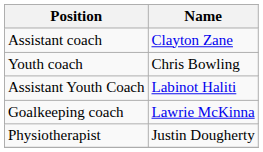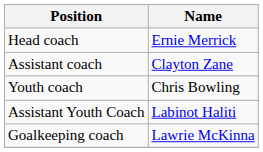+ row: Head coach | Ernie Merrick
- row: Physiotherapist | Justin Dougherty
